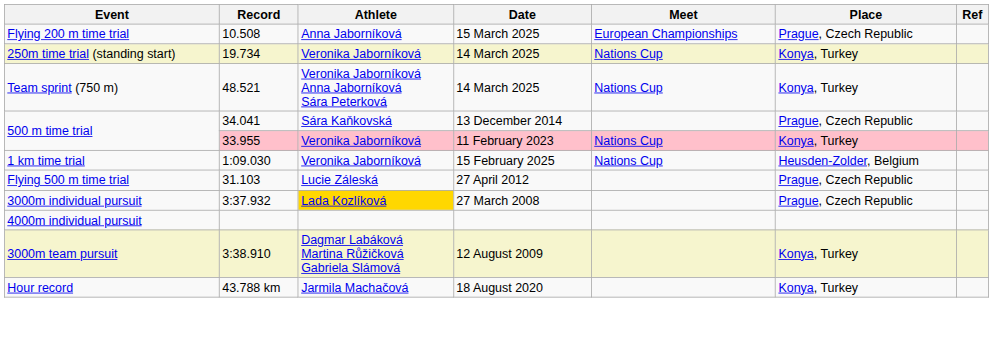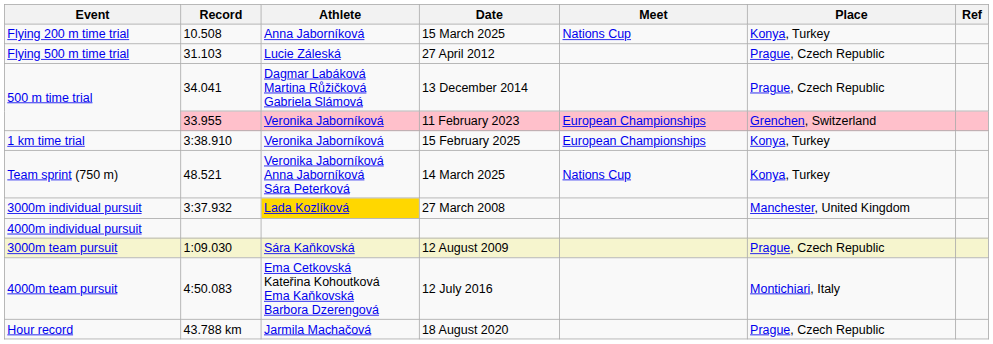Flying 200 m time trial | Meet: European Championships -> Nations Cup
Flying 200 m time trial | Place: Prague, Czech Republic -> Konya, Turkey
- row: 250m time trial (standing start) | 19.734 | Veronika Jaborníková | 14 March 2025 | Nations Cup | Konya, Turkey
rows swapped: Flying 500 m time trial <-> Team sprint (750 m)
500 m time trial / 13 December 2014 | Athlete: Sára Kaňkovská -> Dagmar Labáková Martina Růžičková Gabriela Slámová
500 m time trial / 11 February 2023 | Meet: Nations Cup -> European Championships
500 m time trial / 11 February 2023 | Place: Konya, Turkey -> Grenchen, Switzerland
1 km time trial | Record: 1:09.030 -> 3:38.910
1 km time trial | Meet: Nations Cup -> European Championships
1 km time trial | Place: Heusden-Zolder, Belgium -> Konya, Turkey
3000m individual pursuit | Place: Prague, Czech Republic -> Manchester, United Kingdom
3000m team pursuit | Record: 3:38.910 -> 1:09.030
3000m team pursuit | Athlete: Dagmar Labáková Martina Růžičková Gabriela Slámová -> Sára Kaňkovská
3000m team pursuit | Place: Konya, Turkey -> Prague, Czech Republic
+ row: 4000m team pursuit | 4:50.083 | Ema Cetkovská Kateřina Kohoutková Ema Kaňkovská Barbora Dzerengová | 12 July 2016 | Montichiari, Italy
Hour record | Place: Konya, Turkey -> Prague, Czech Republic
